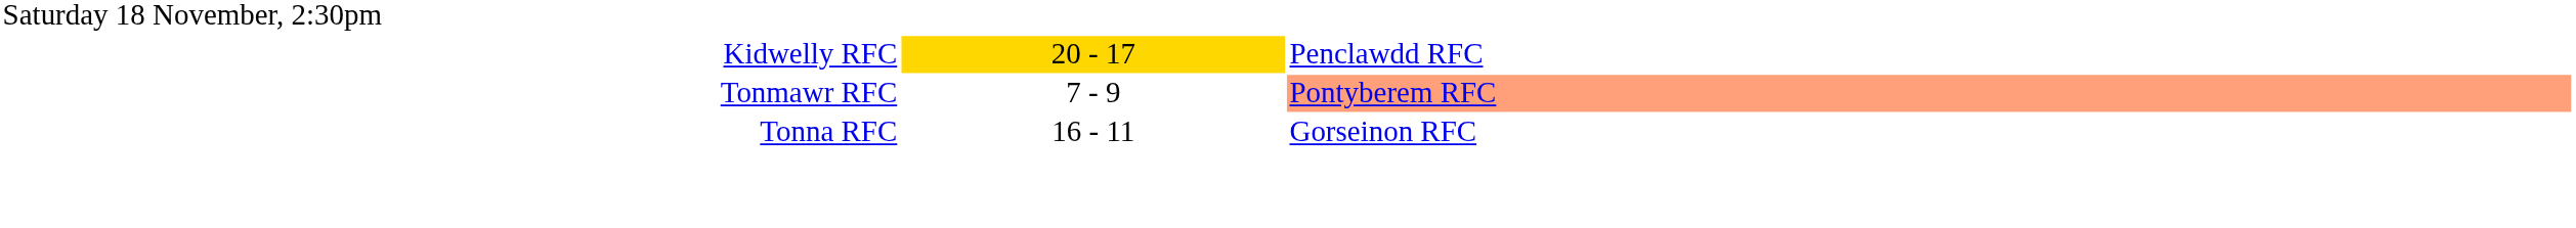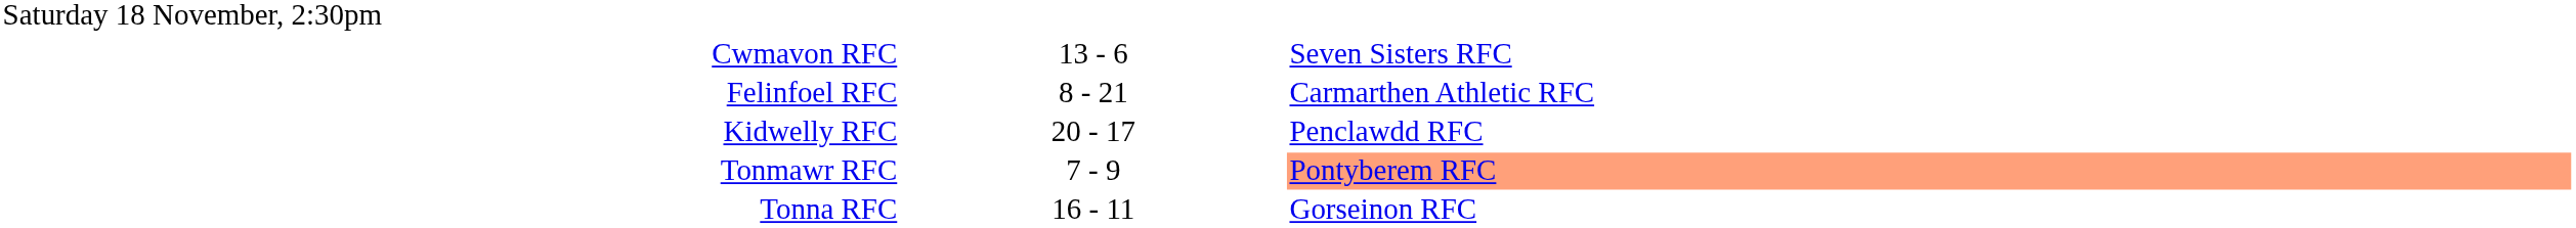+ row: Cwmavon RFC | 13 - 6 | Seven Sisters RFC
+ row: Felinfoel RFC | 8 - 21 | Carmarthen Athletic RFC
Kidwelly RFC | column 2: gold background -> no background
